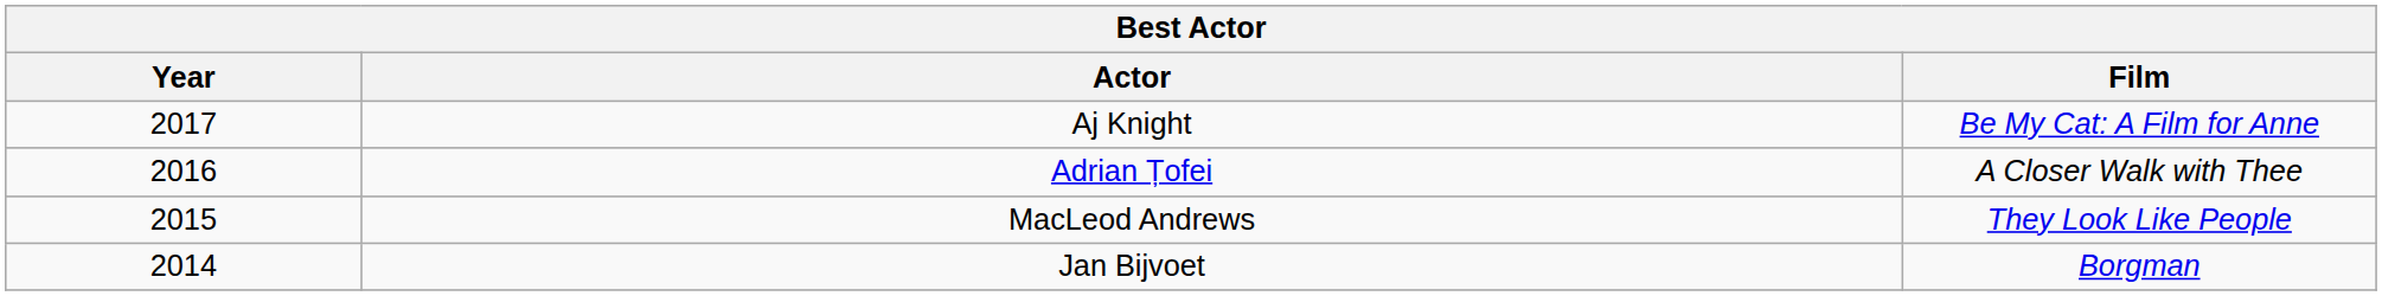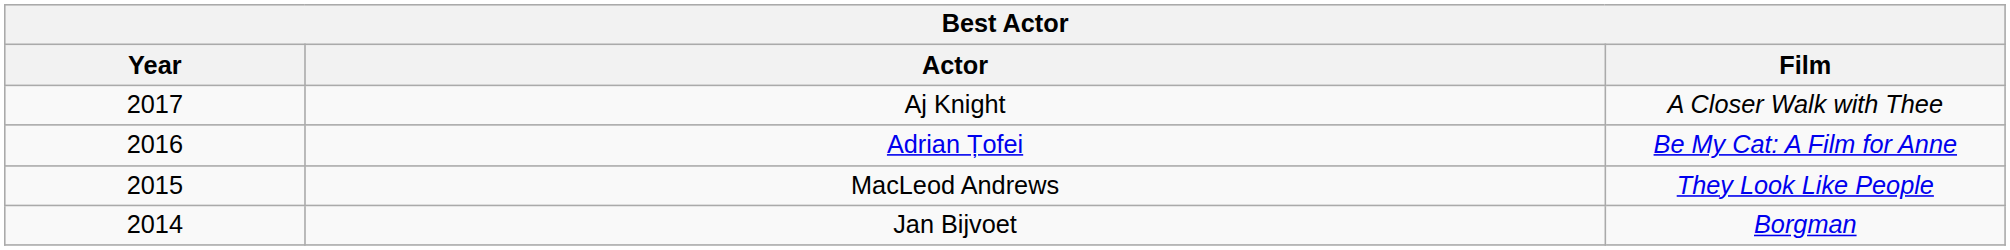Aj Knight | Film: Be My Cat: A Film for Anne -> A Closer Walk with Thee
Adrian Țofei | Film: A Closer Walk with Thee -> Be My Cat: A Film for Anne
